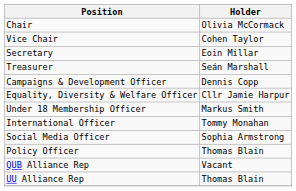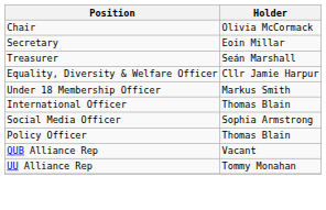- row: Vice Chair | Cohen Taylor
- row: Campaigns & Development Officer | Dennis Copp
International Officer | Holder: Tommy Monahan -> Thomas Blain
UU Alliance Rep | Holder: Thomas Blain -> Tommy Monahan
